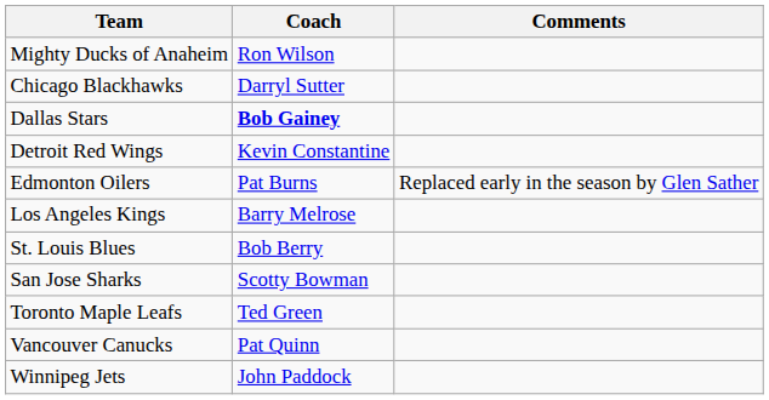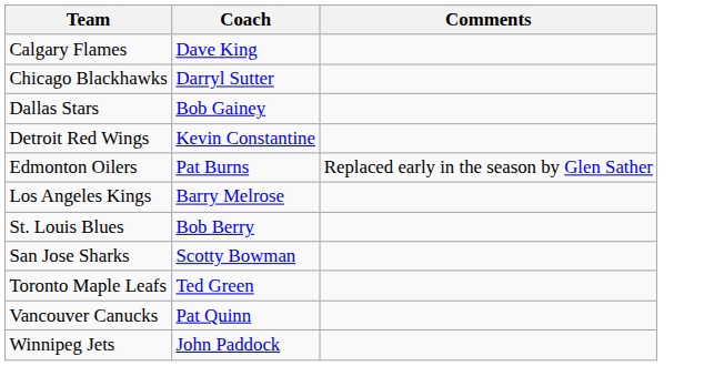- row: Mighty Ducks of Anaheim | Ron Wilson
+ row: Calgary Flames | Dave King
Dallas Stars | Coach: bold -> normal
